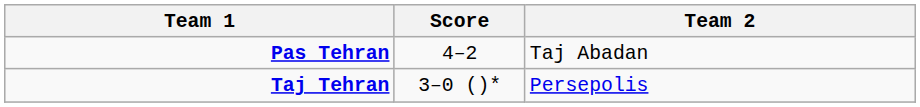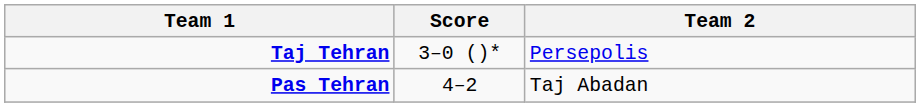rows swapped: Pas Tehran <-> Taj Tehran
